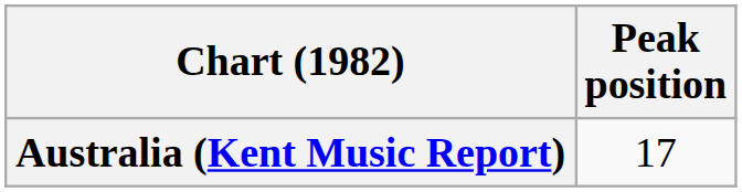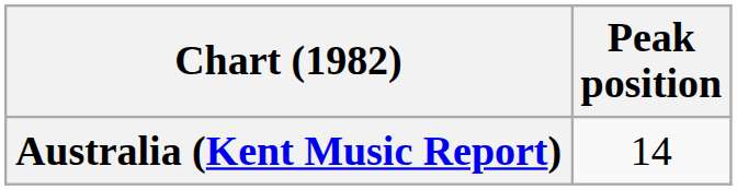Australia (Kent Music Report) | Peak position: 17 -> 14
